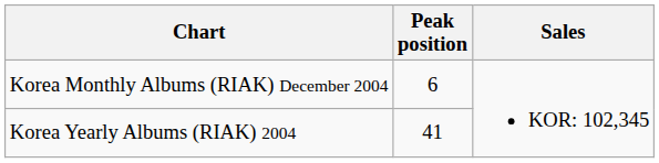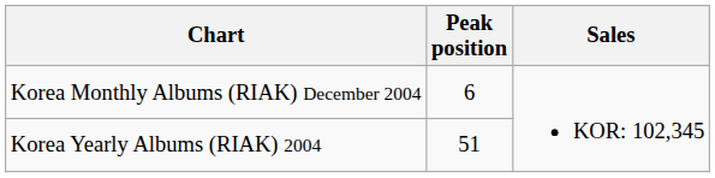Korea Yearly Albums (RIAK) 2004 | Peak position: 41 -> 51
